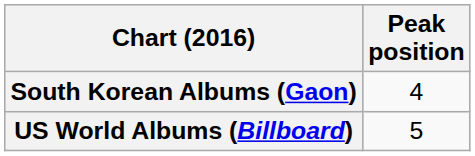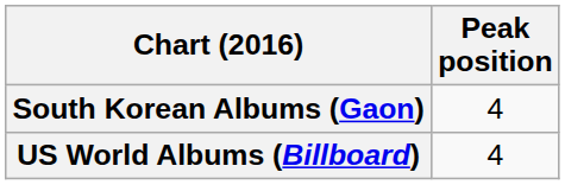US World Albums (Billboard) | Peak position: 5 -> 4
